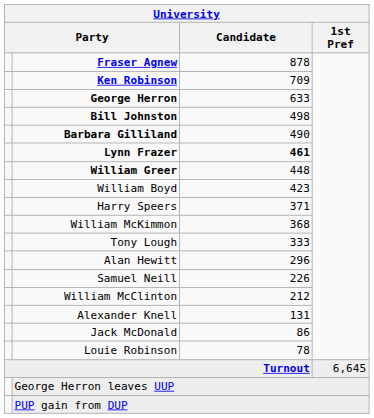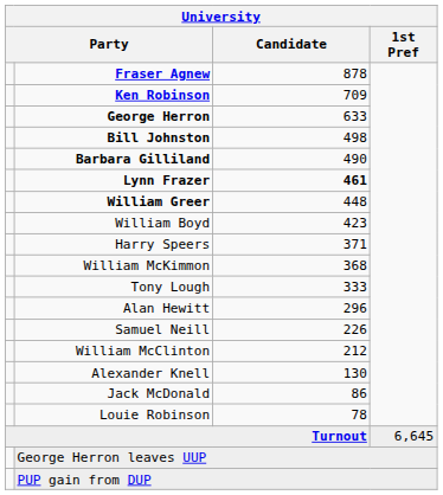Alexander Knell | Candidate: 131 -> 130
